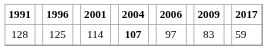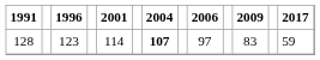128 | 1996: 125 -> 123
